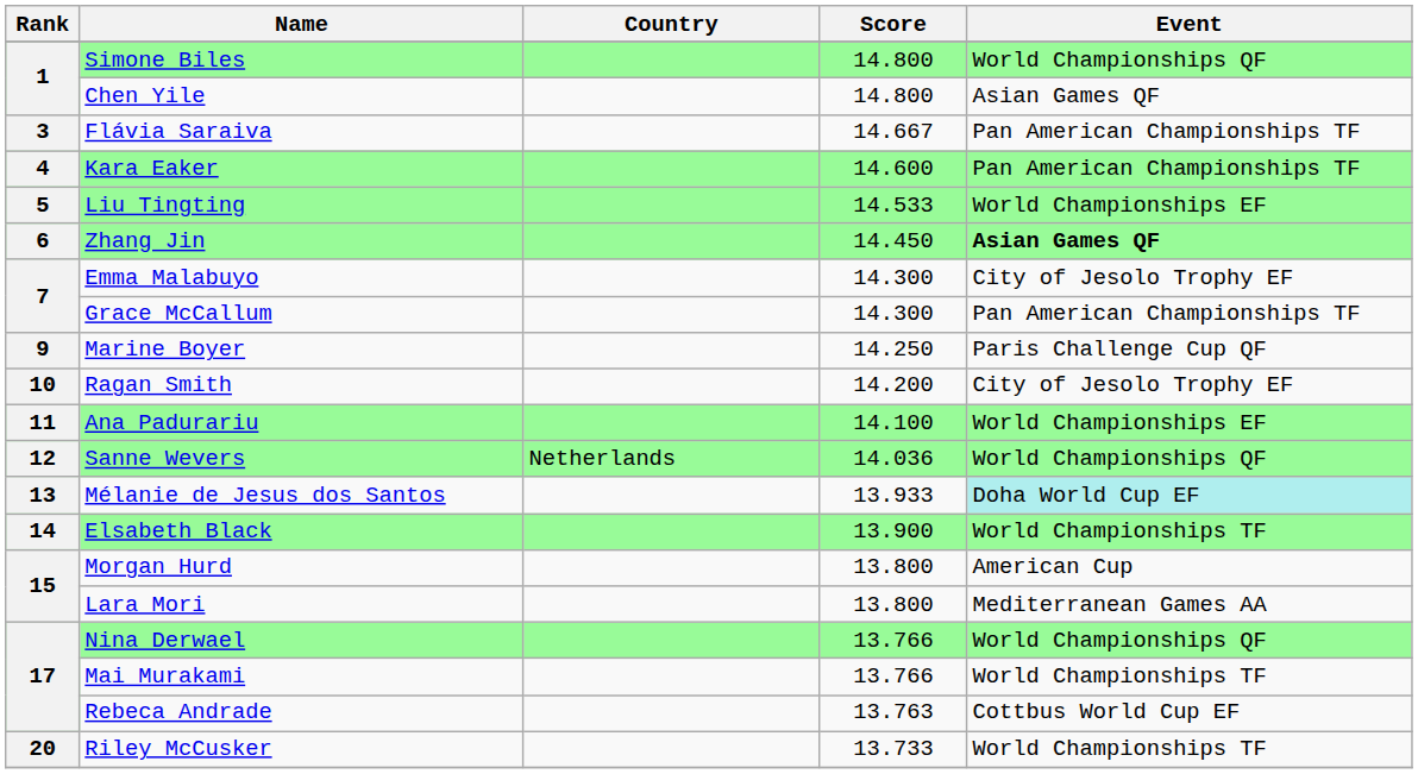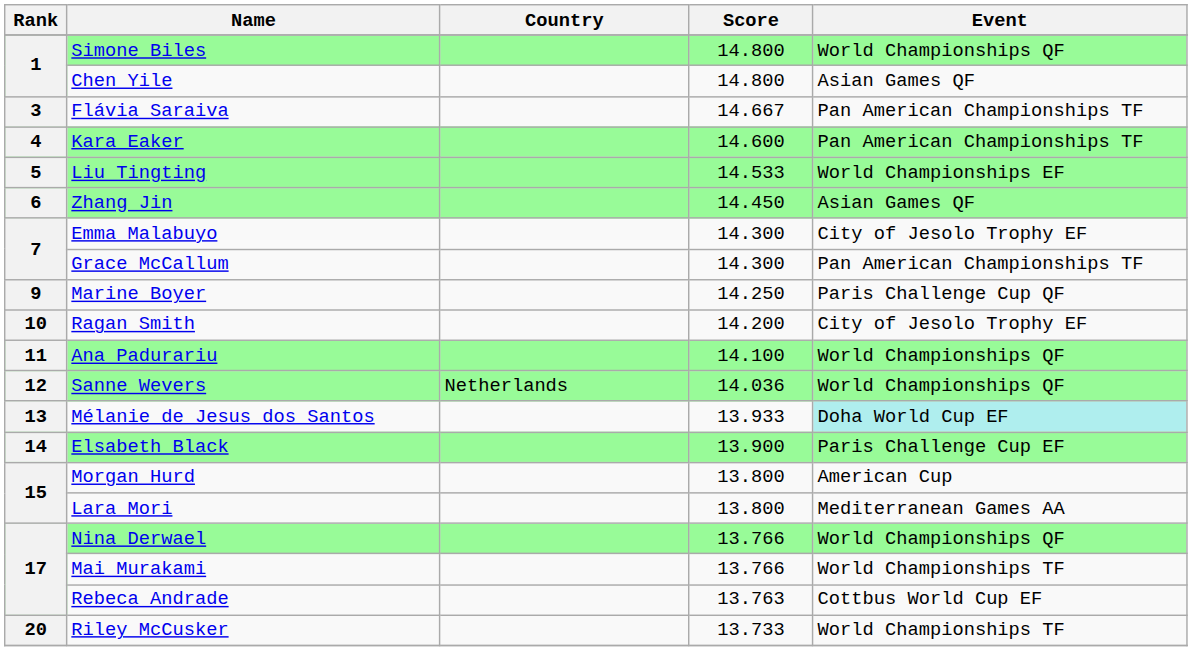Zhang Jin | Event: bold -> normal
Ana Padurariu | Event: World Championships EF -> World Championships QF
Elsabeth Black | Event: World Championships TF -> Paris Challenge Cup EF
